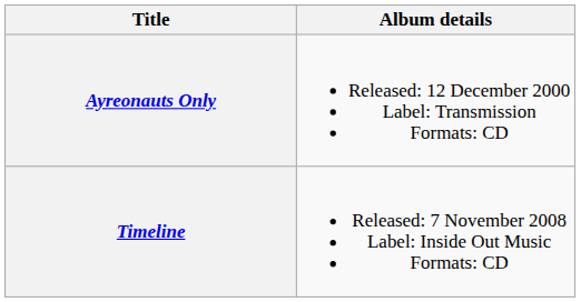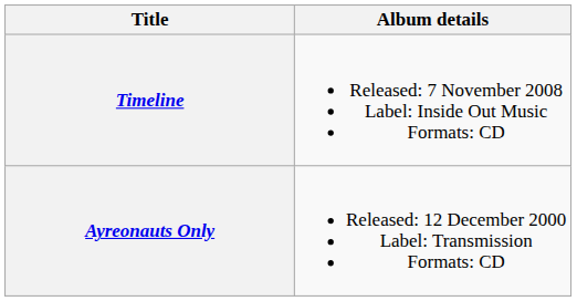rows swapped: Ayreonauts Only <-> Timeline
